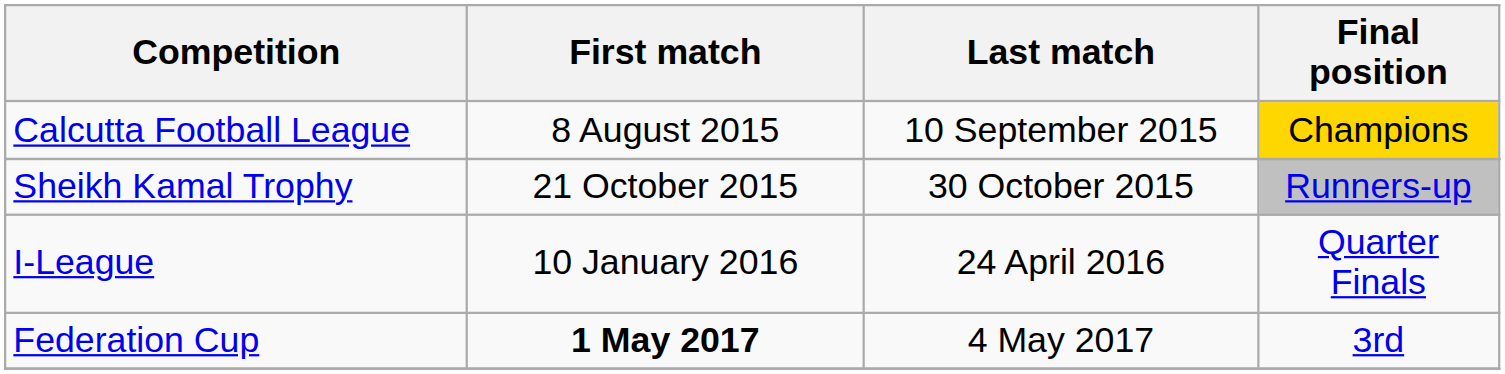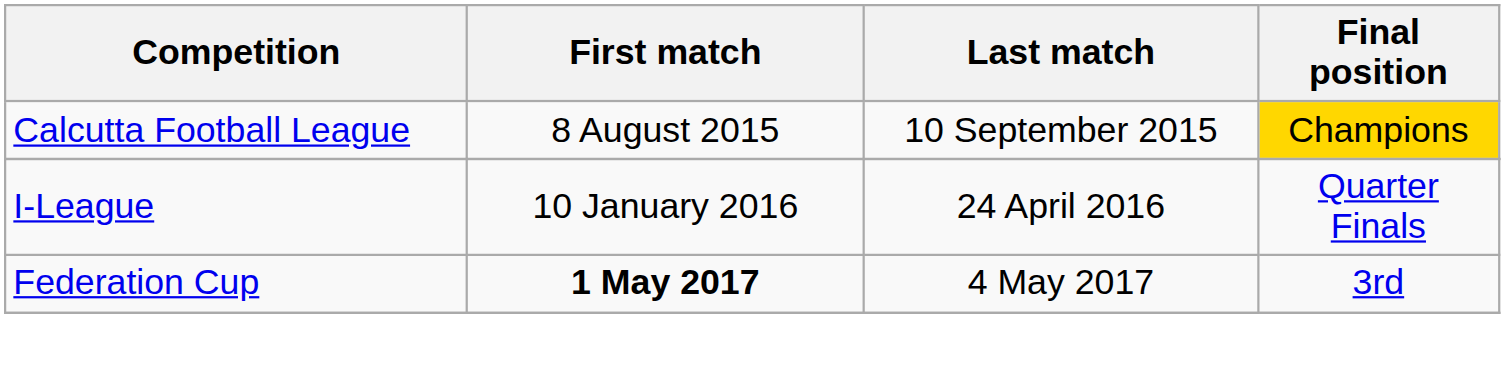- row: Sheikh Kamal Trophy | 21 October 2015 | 30 October 2015 | Runners-up
